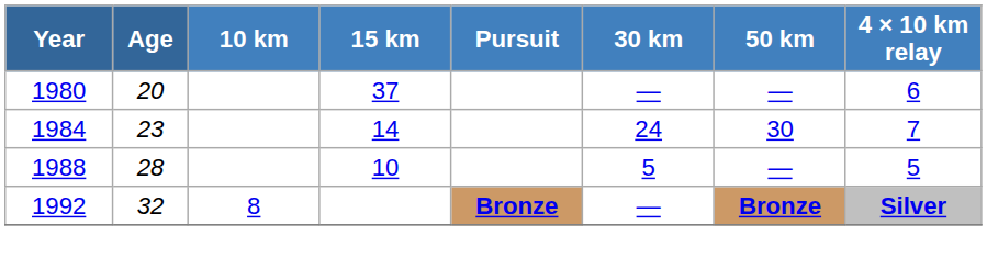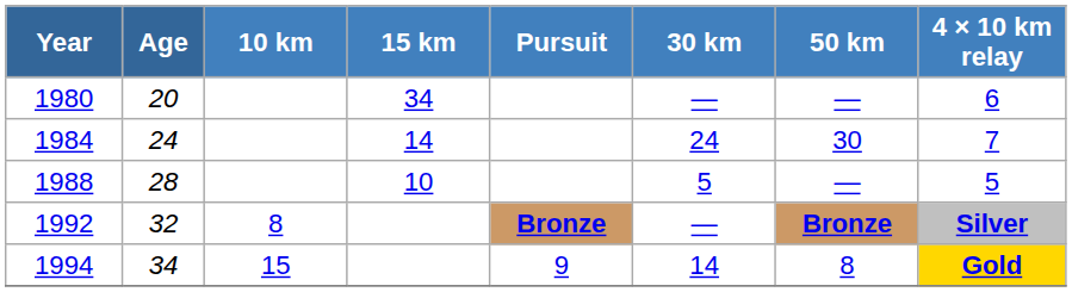1980 | 15 km: 37 -> 34
1984 | Age: 23 -> 24
+ row: 1994 | 34 | 15 | 9 | 14 | 8 | Gold
